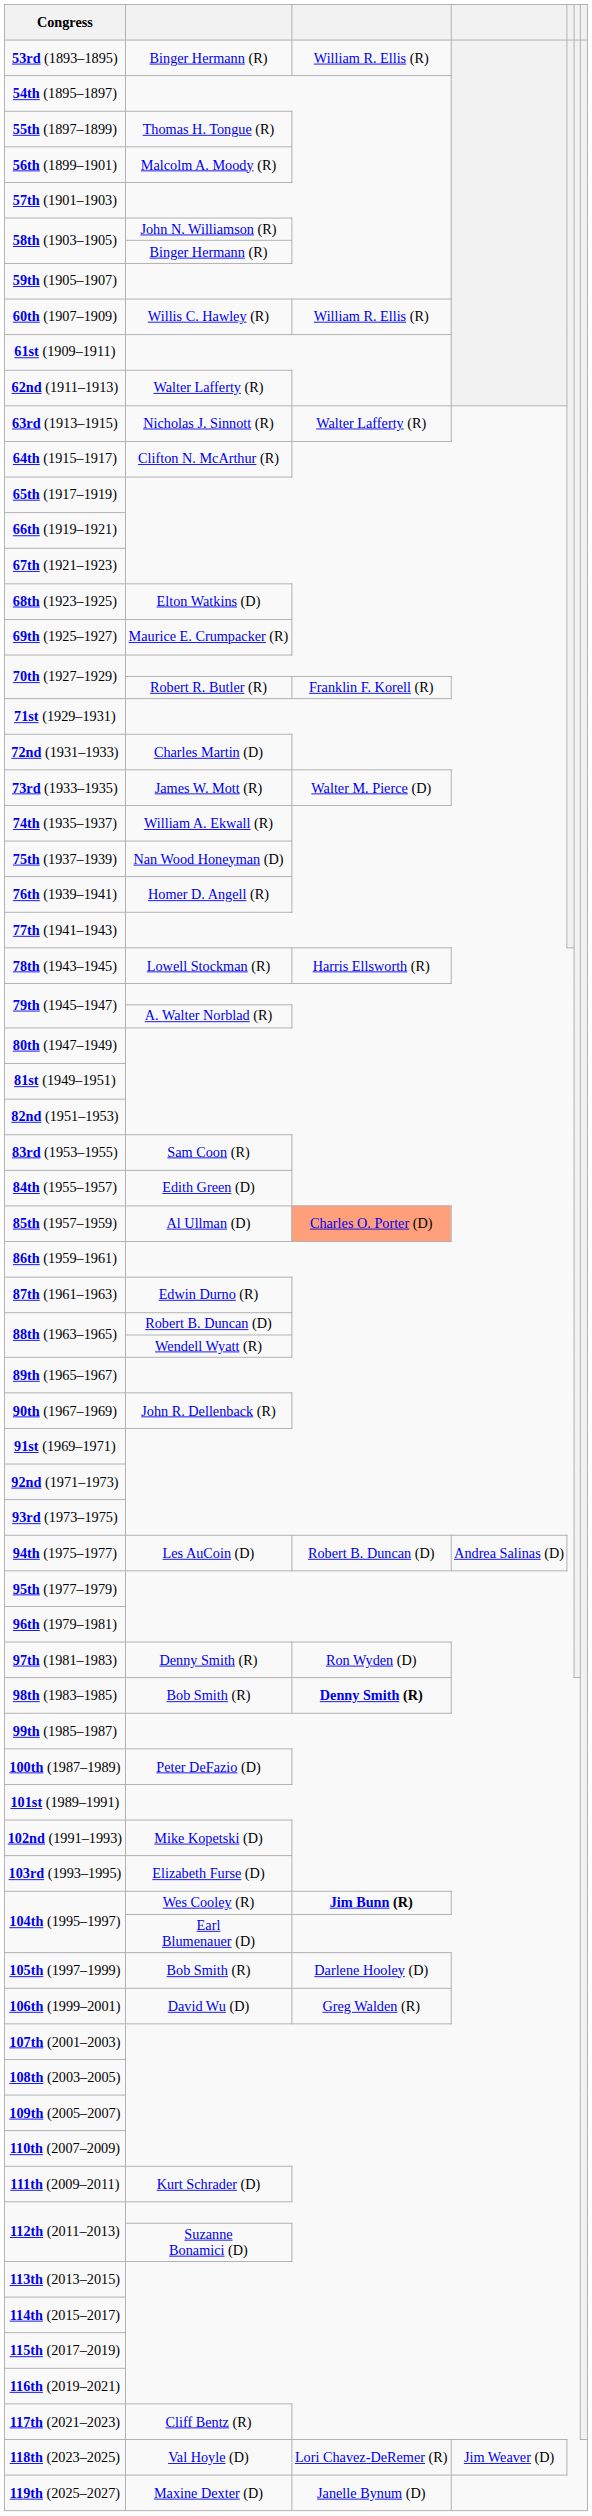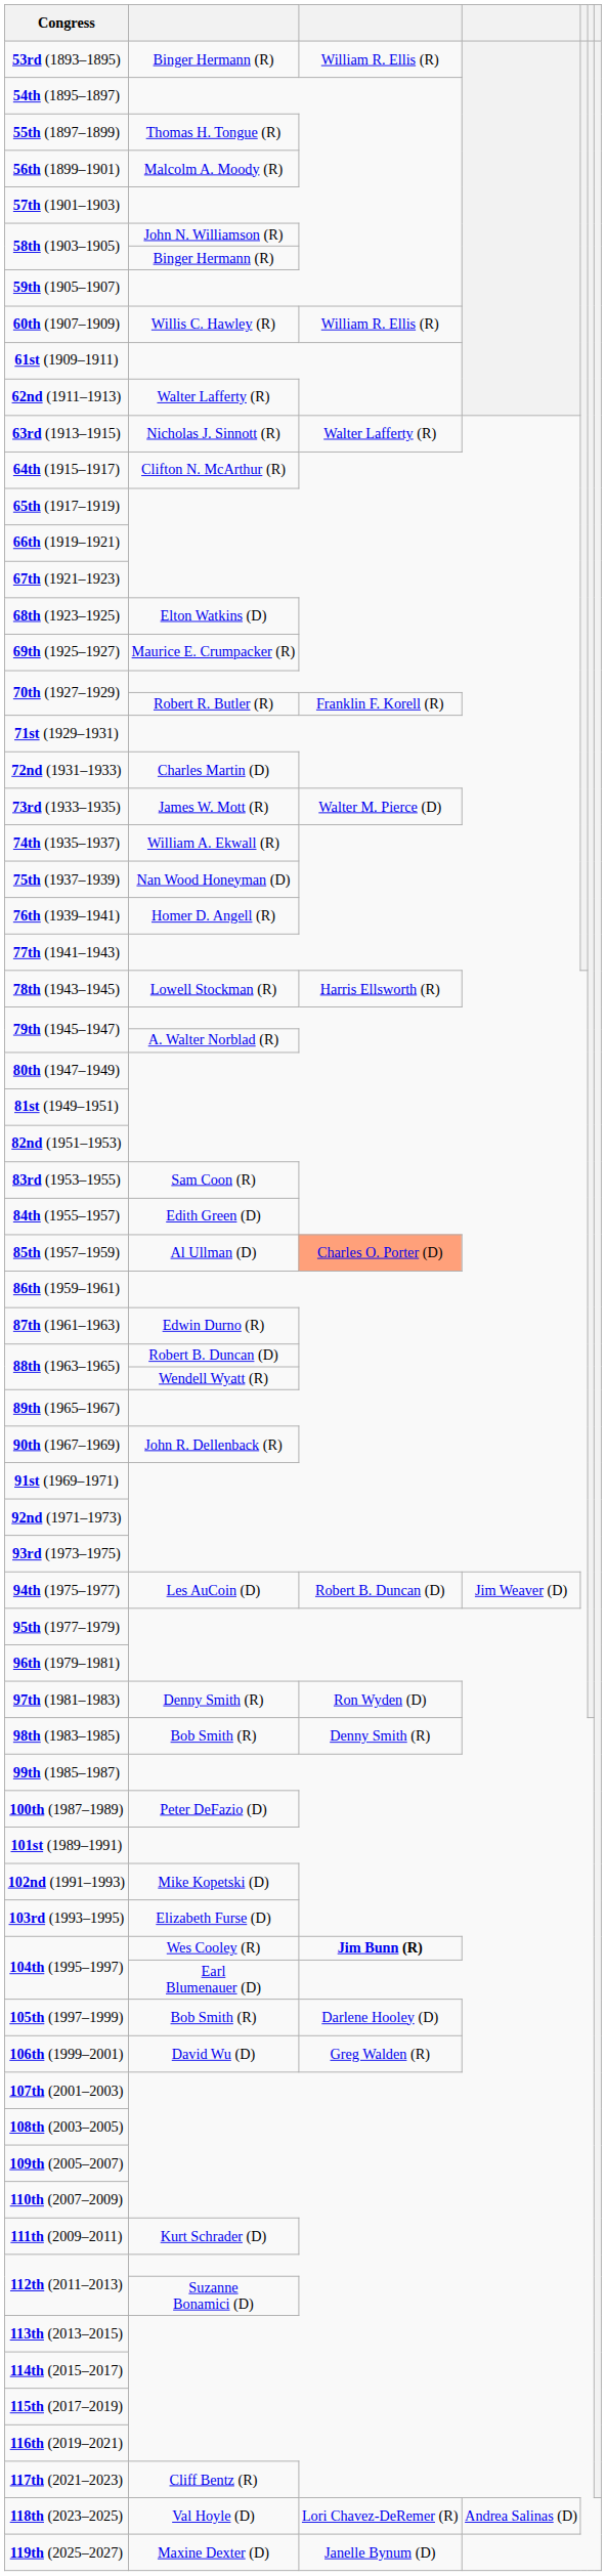94th (1975–1977) | column 4: Andrea Salinas (D) -> Jim Weaver (D)
98th (1983–1985) | column 3: bold -> normal
118th (2023–2025) | column 4: Jim Weaver (D) -> Andrea Salinas (D)
